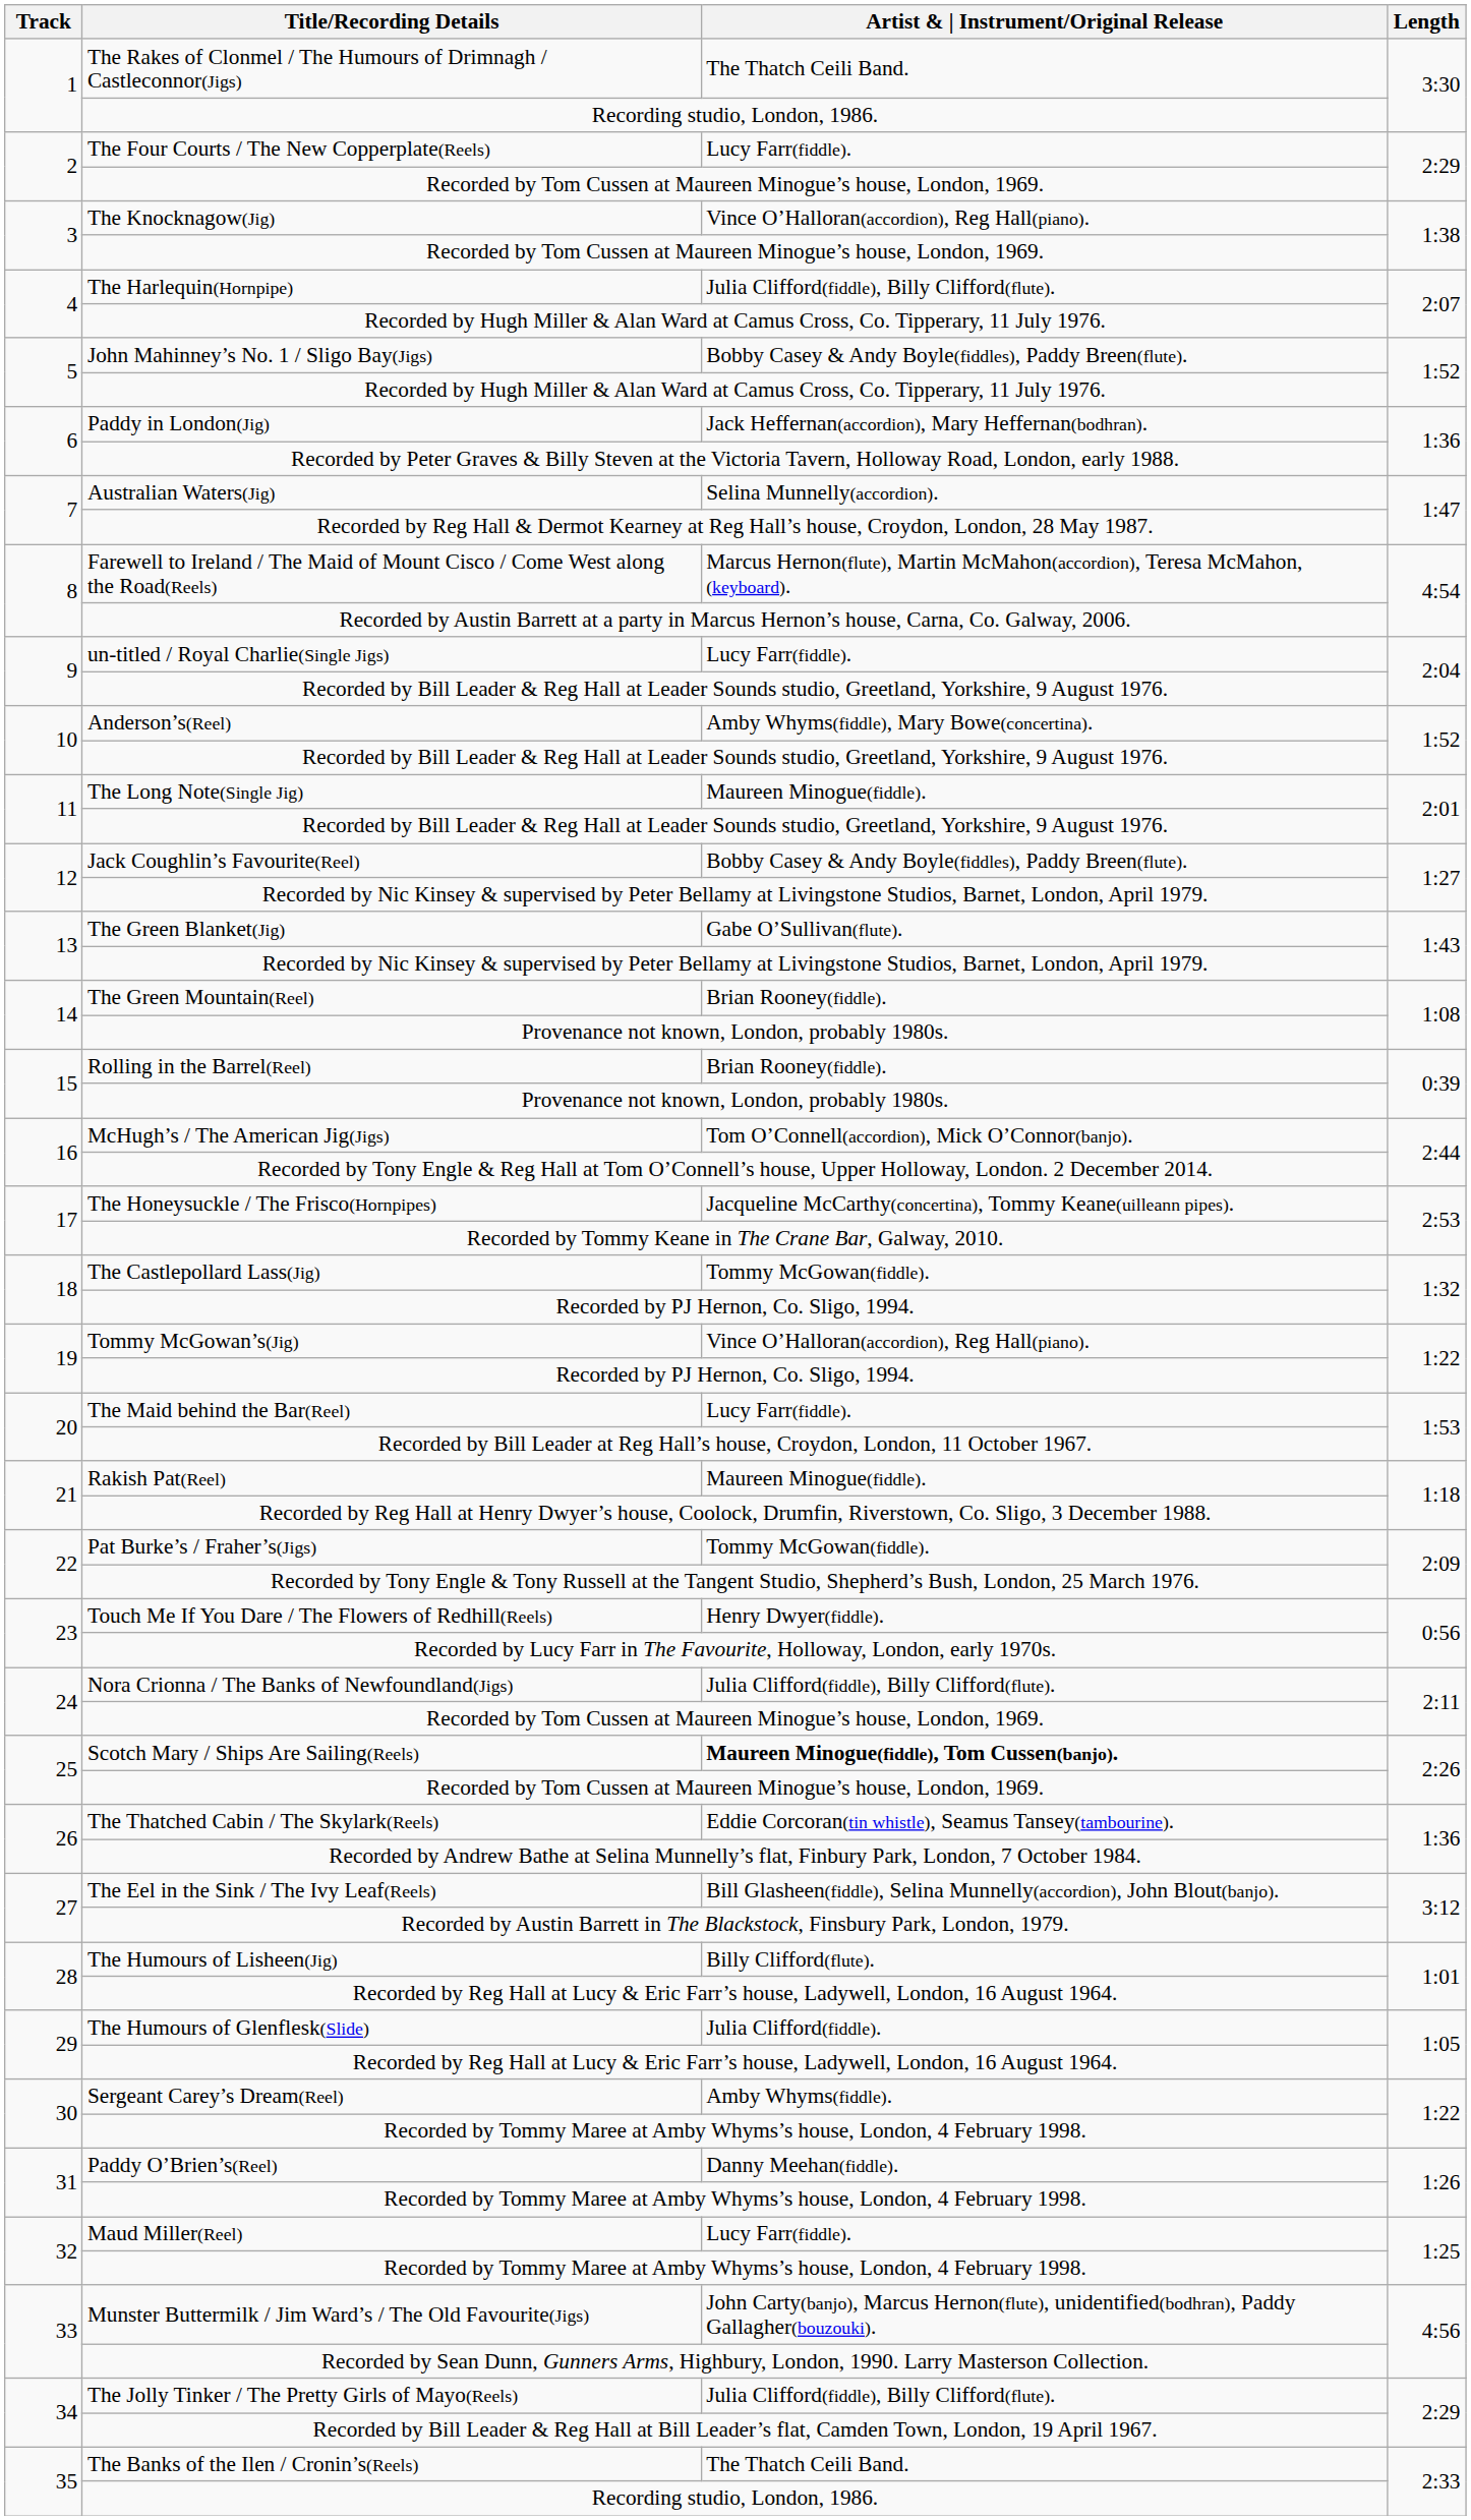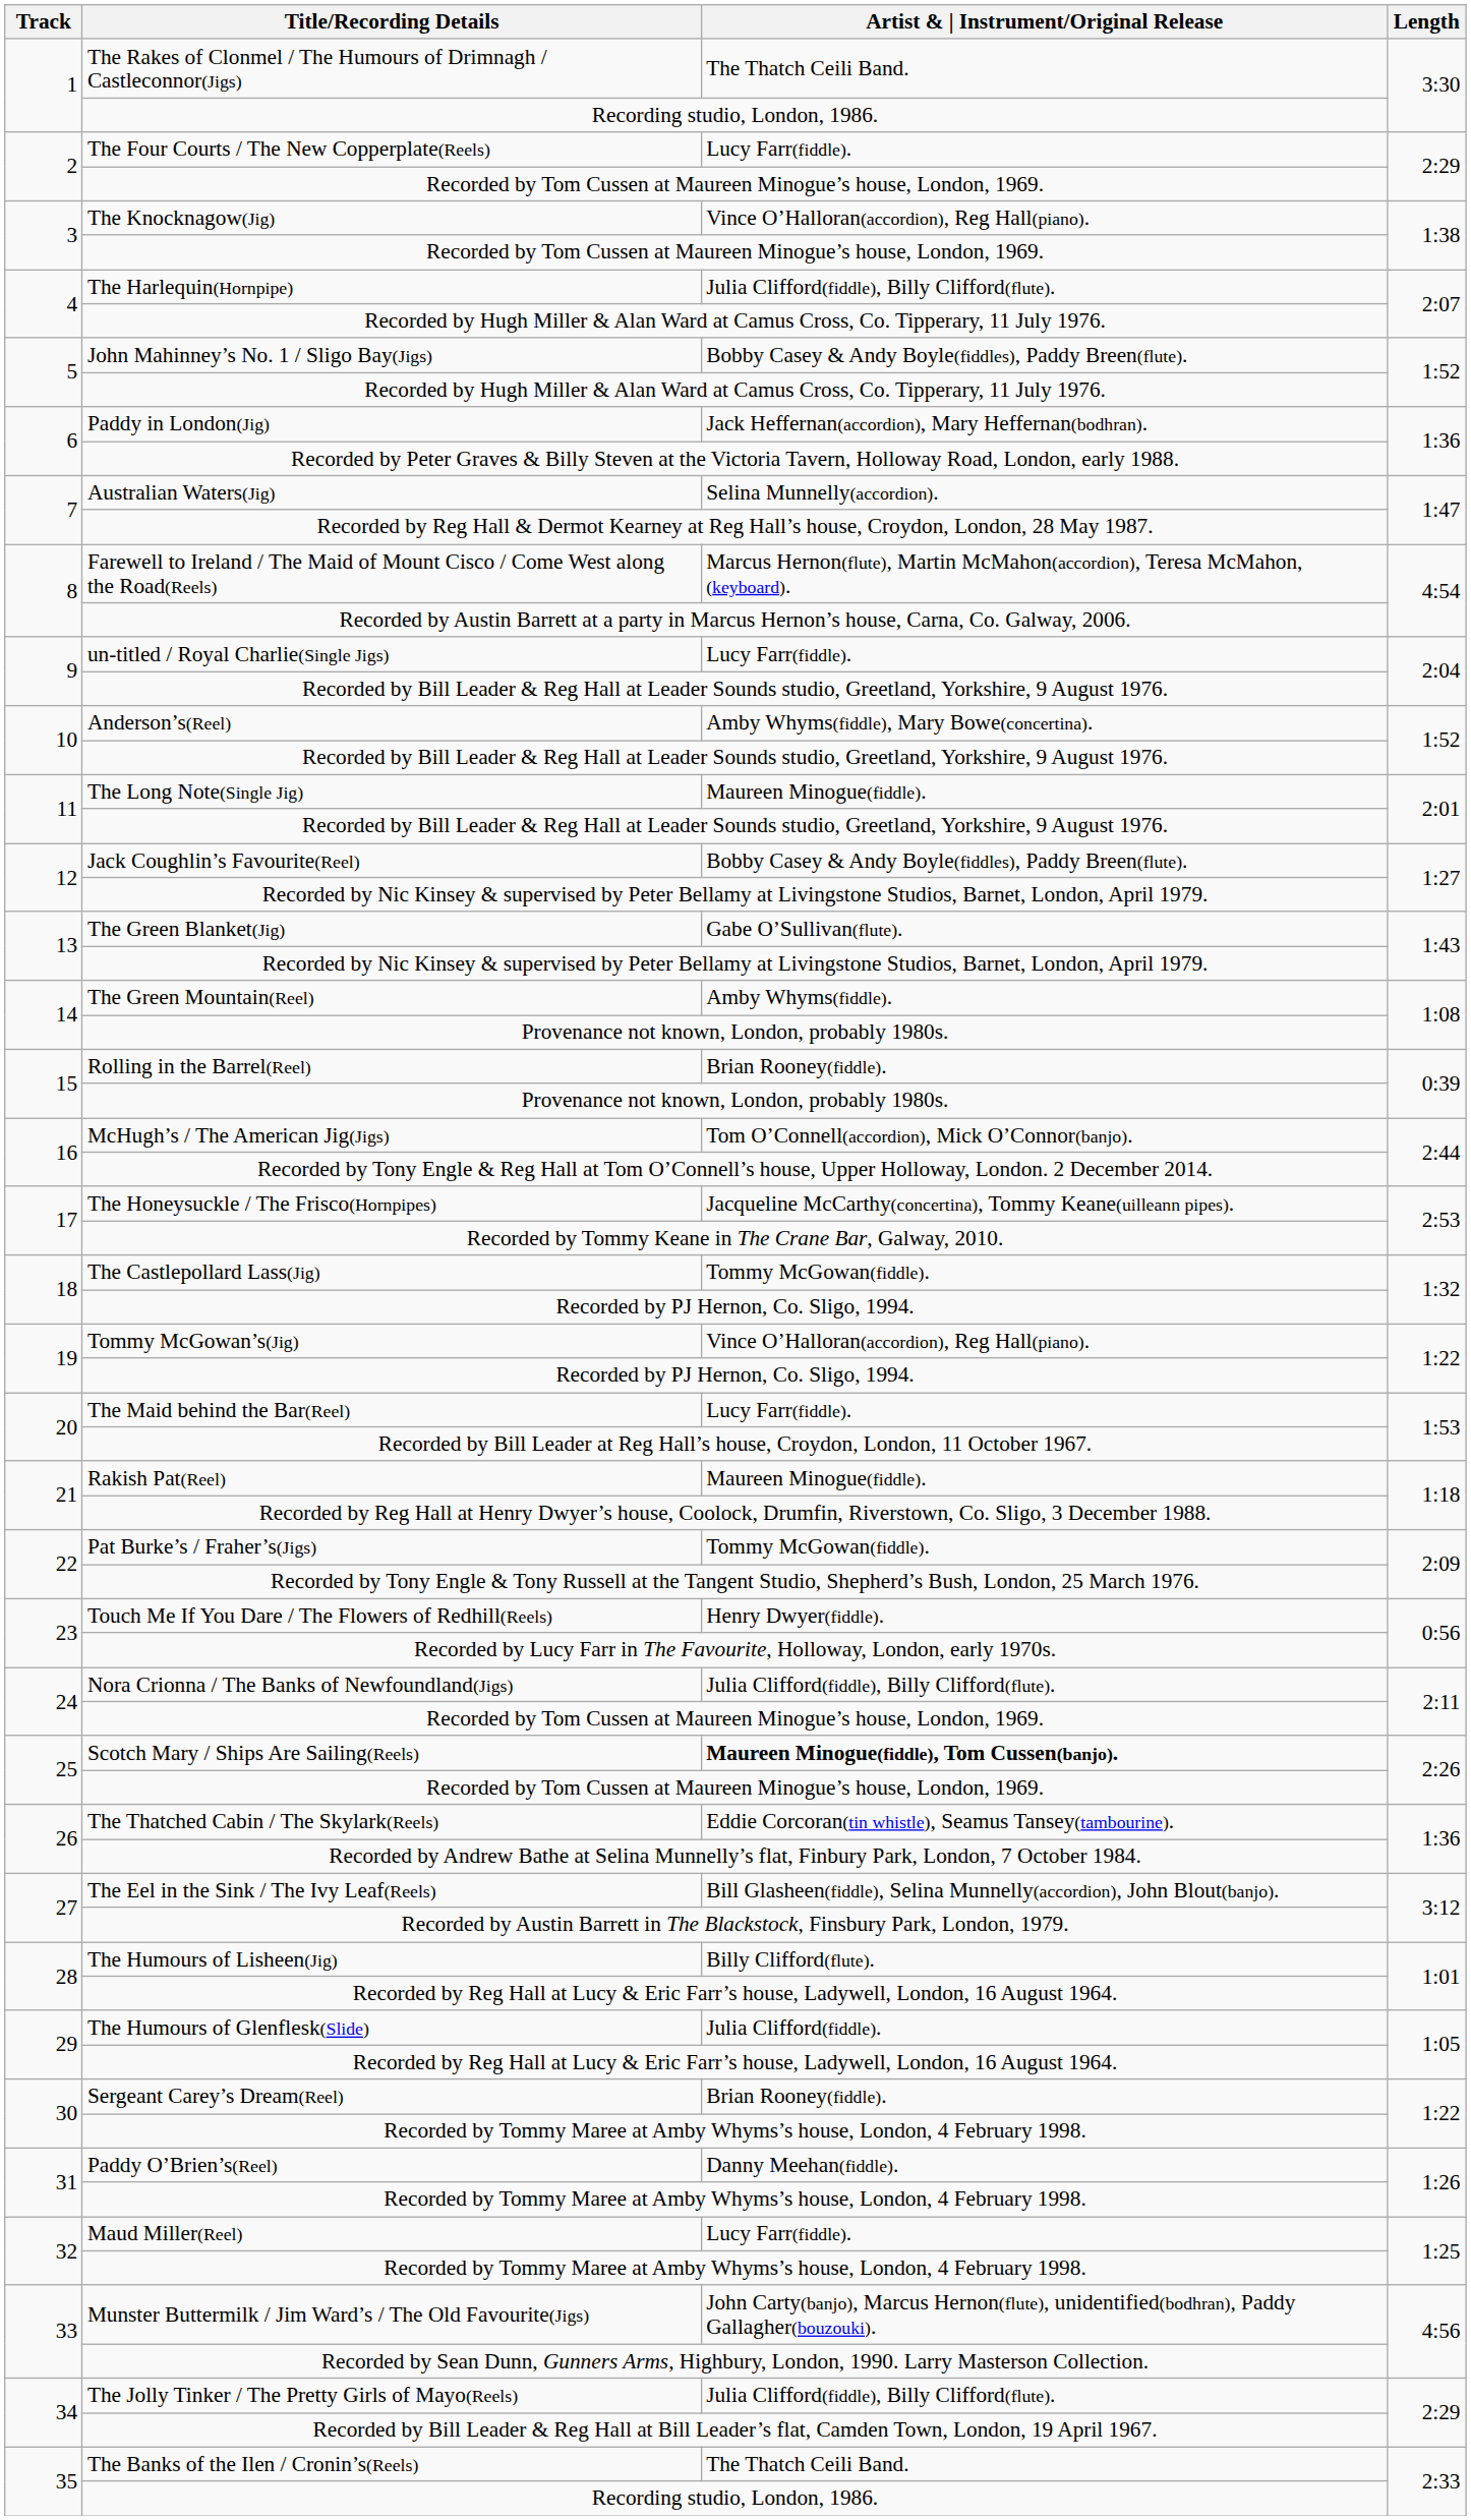The Green Mountain(Reel) | column 3: Brian Rooney(fiddle). -> Amby Whyms(fiddle).
Sergeant Carey’s Dream(Reel) | column 3: Amby Whyms(fiddle). -> Brian Rooney(fiddle).
